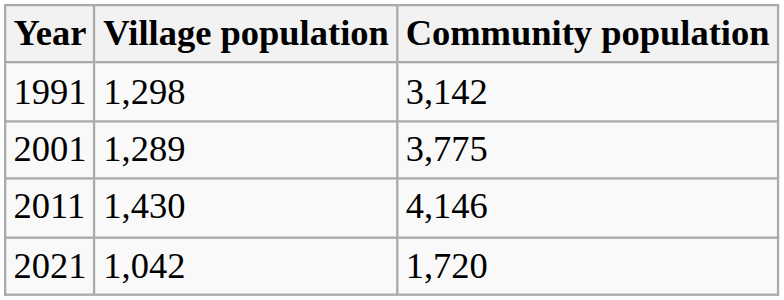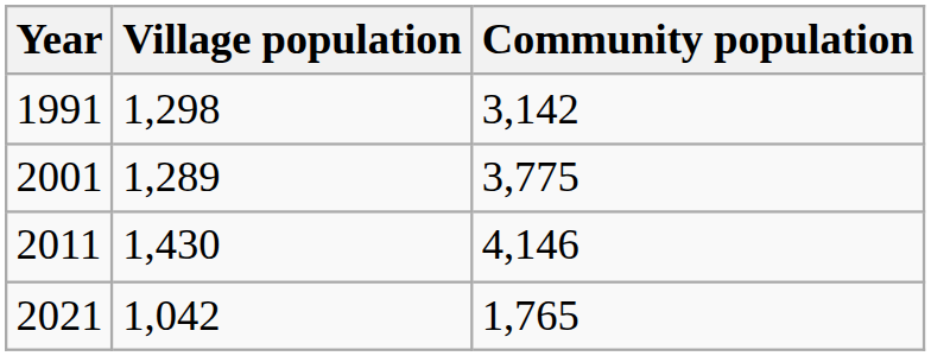2021 | Community population: 1,720 -> 1,765
